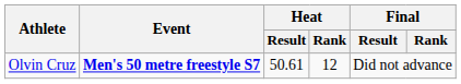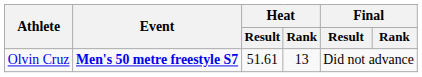Olvin Cruz | Heat / Result: 50.61 -> 51.61
Olvin Cruz | Heat / Rank: 12 -> 13
